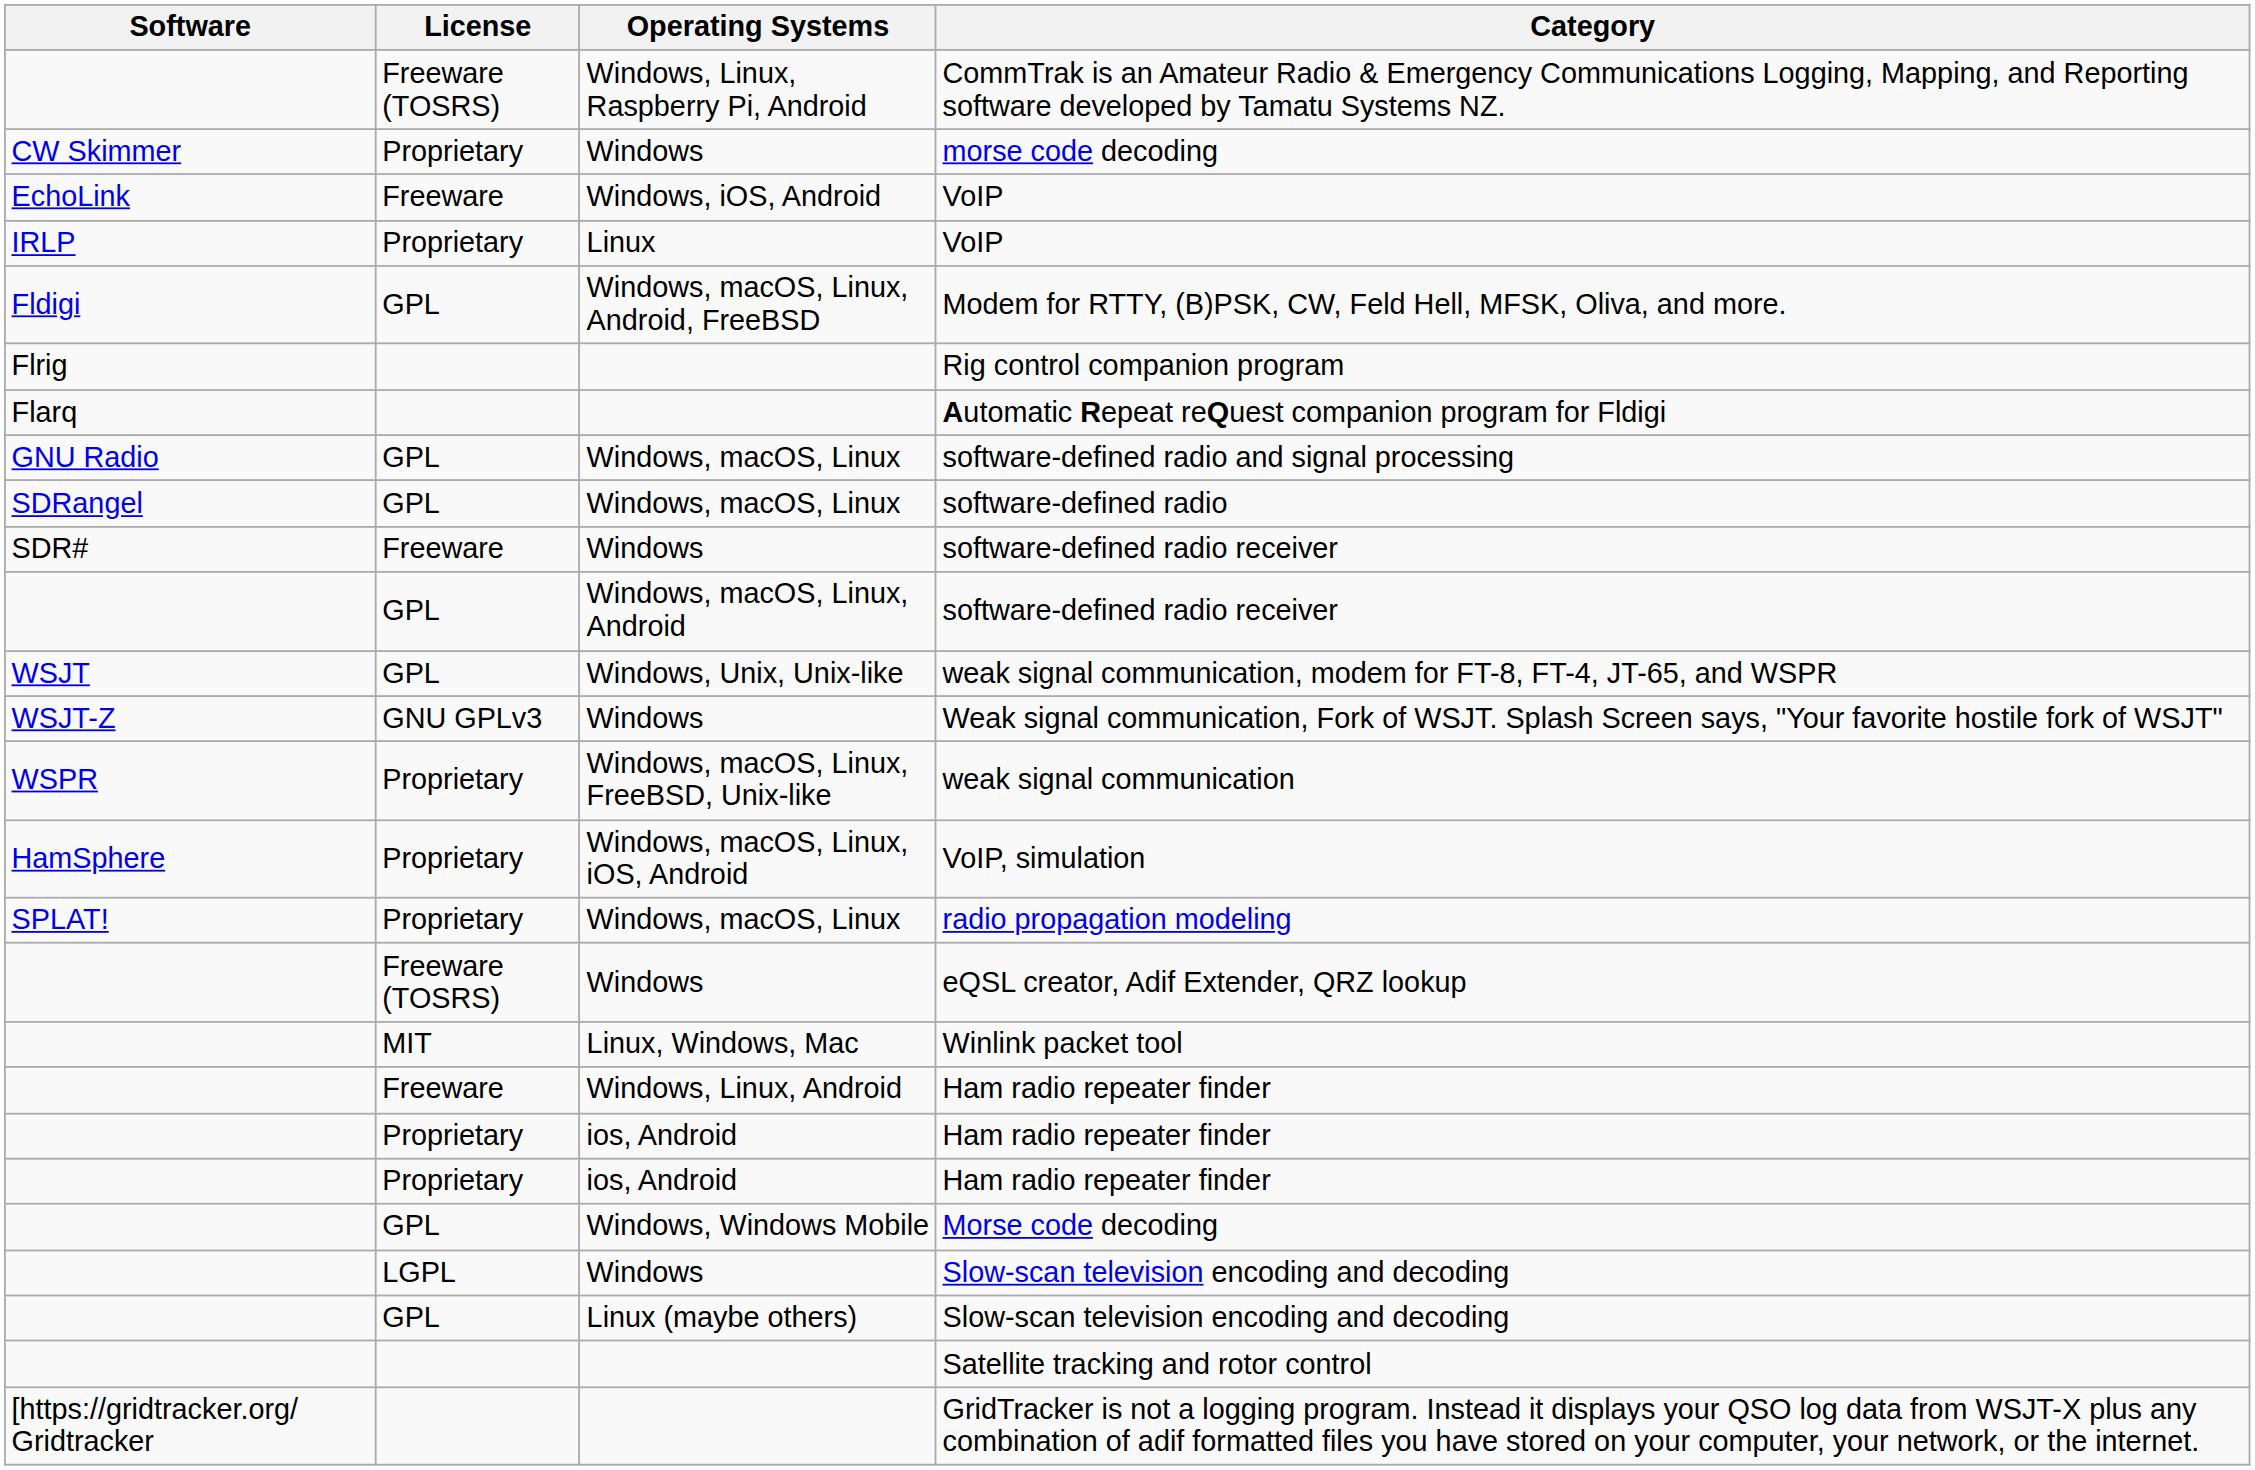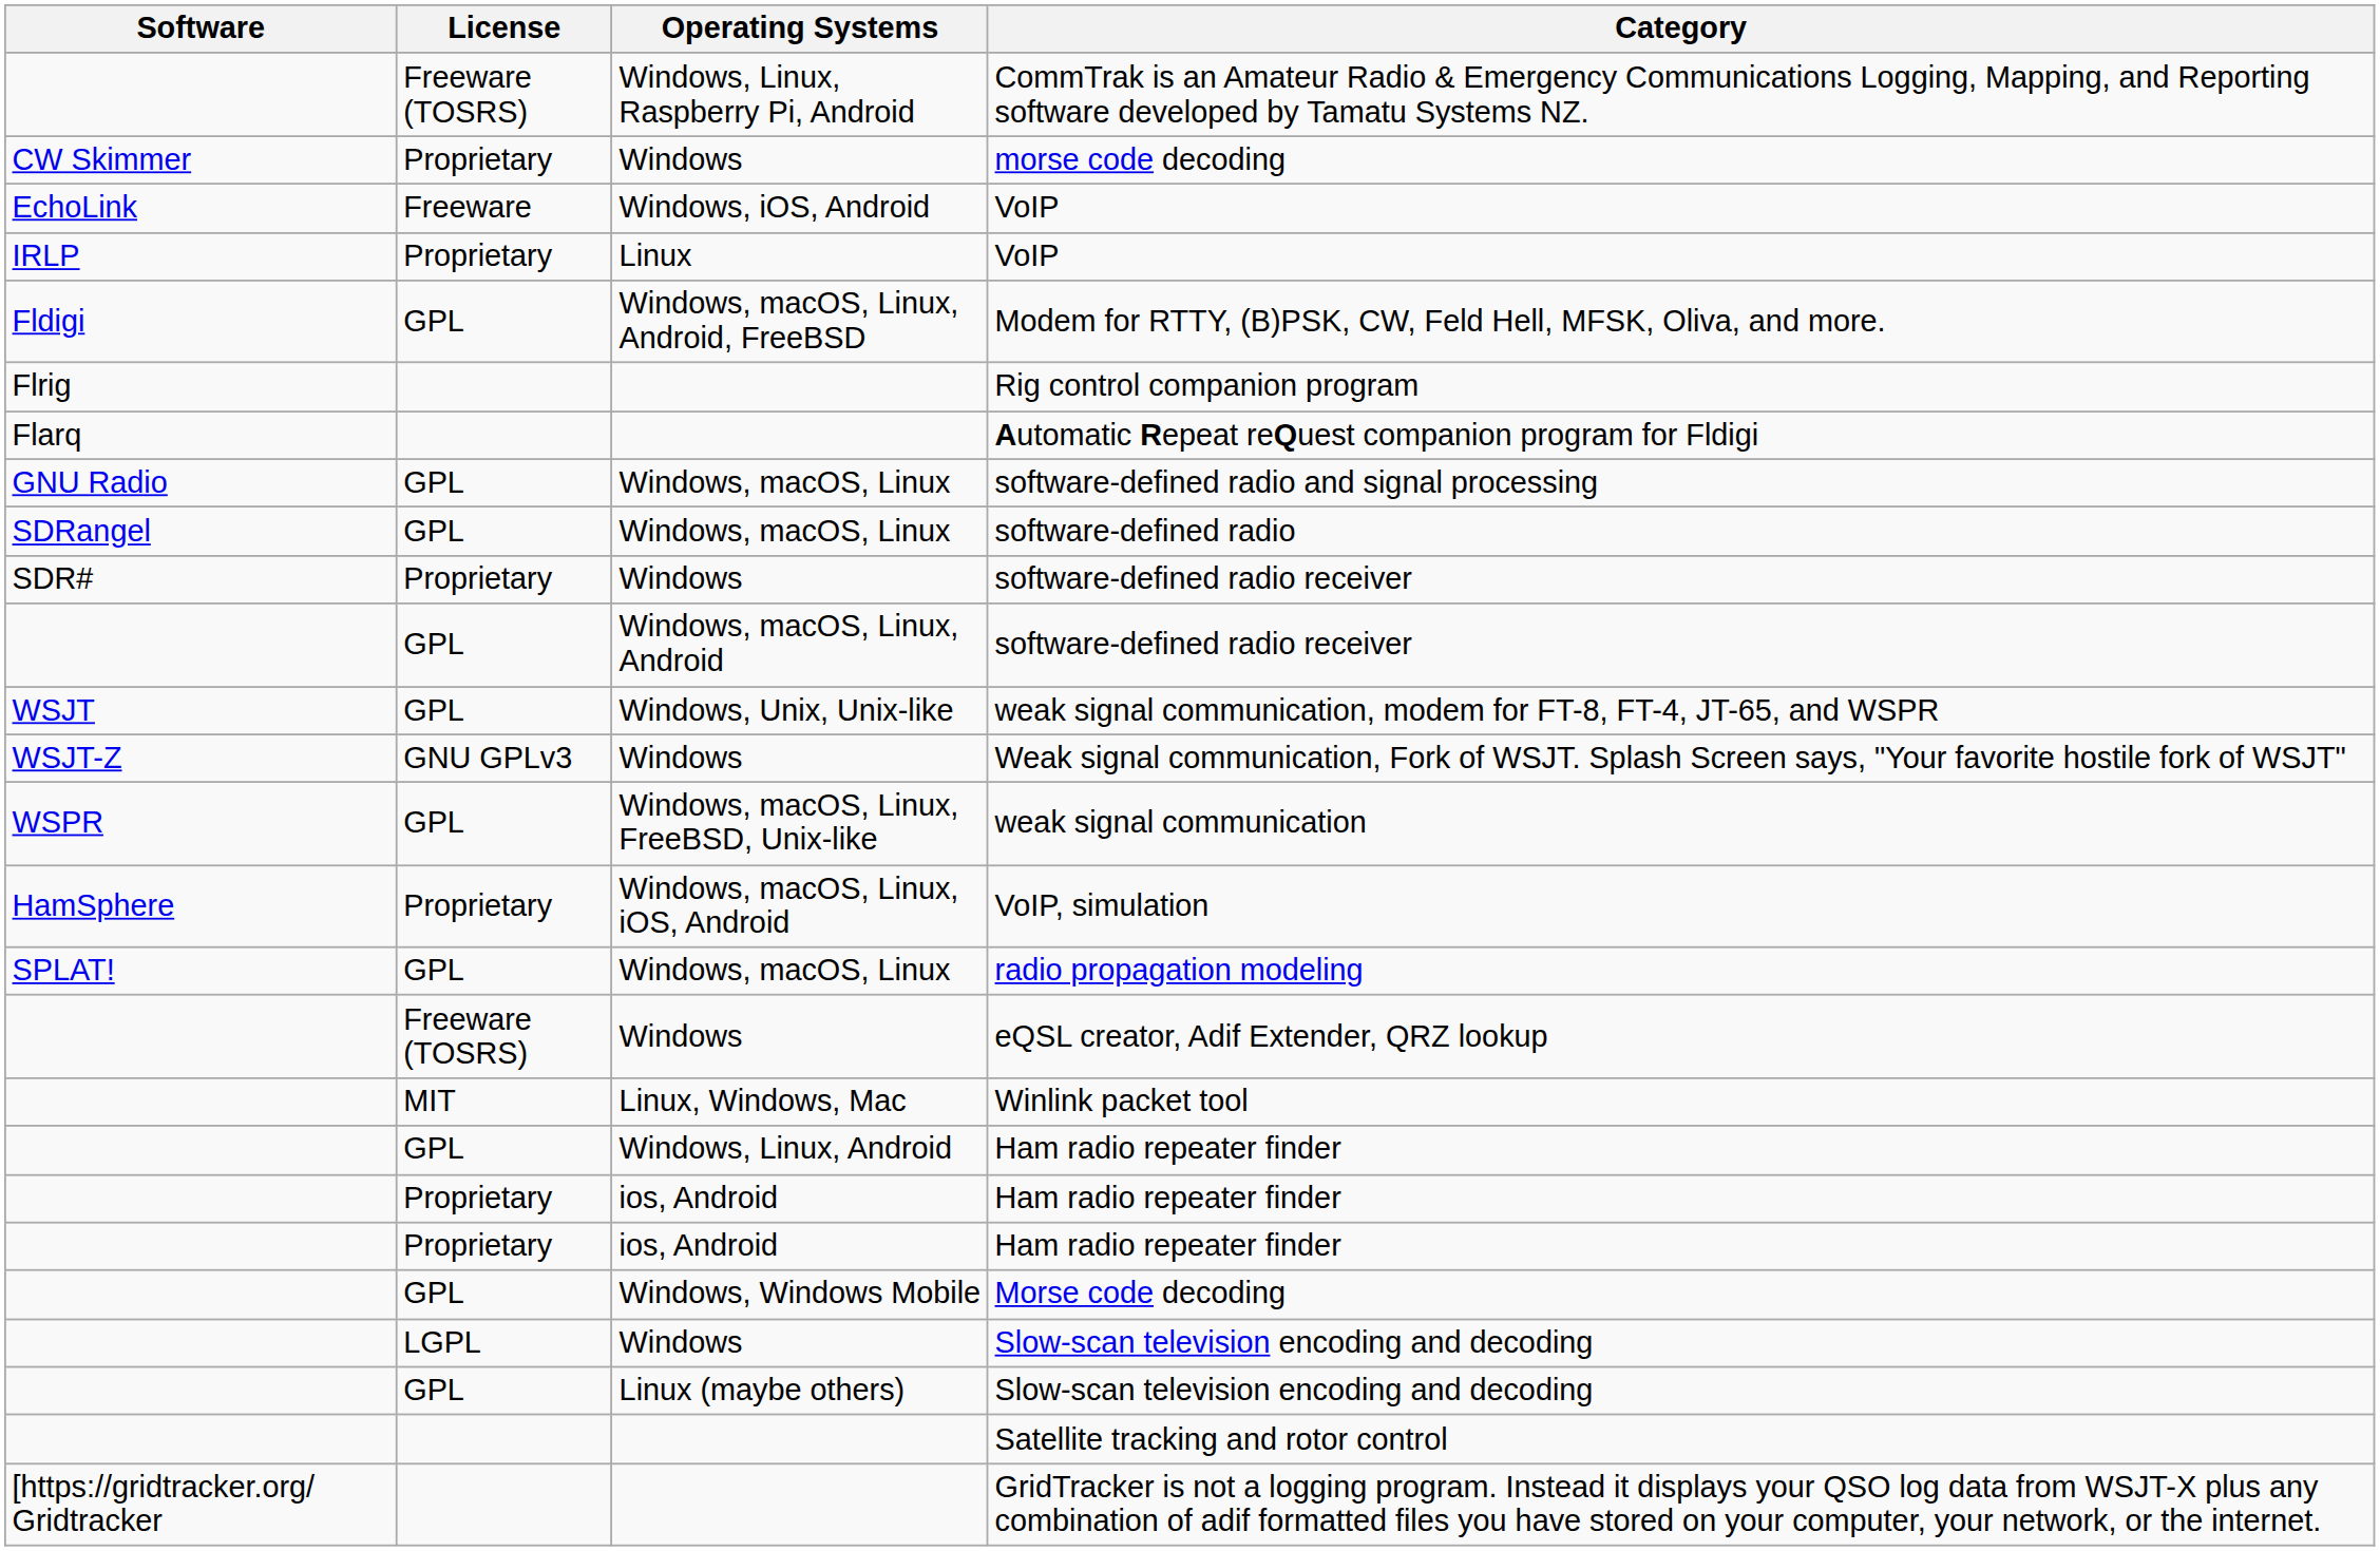Windows / software-defined radio receiver | License: Freeware -> Proprietary
weak signal communication | License: Proprietary -> GPL
radio propagation modeling | License: Proprietary -> GPL
Windows, Linux, Android / Ham radio repeater finder | License: Freeware -> GPL
